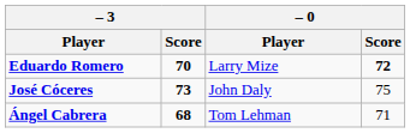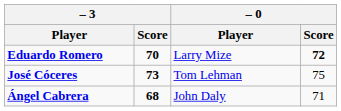José Cóceres | – 0 / Player: John Daly -> Tom Lehman
Ángel Cabrera | – 0 / Player: Tom Lehman -> John Daly
